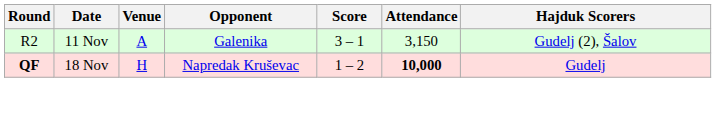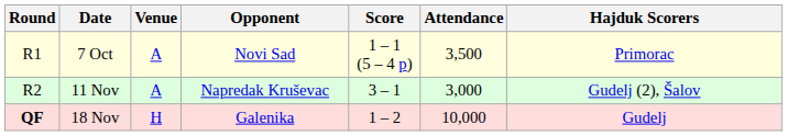+ row: R1 | 7 Oct | A | Novi Sad | 1 – 1 (5 – 4 p) | 3,500 | Primorac
11 Nov | Opponent: Galenika -> Napredak Kruševac
11 Nov | Attendance: 3,150 -> 3,000
18 Nov | Opponent: Napredak Kruševac -> Galenika
18 Nov | Attendance: bold -> normal
